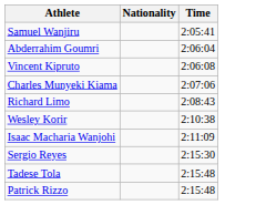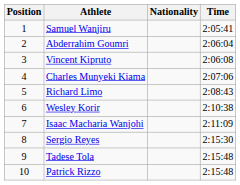+ column: Position | 1 | 2 | 3 | 4 | 5 | 6 | 7 | 8 | 9 | 10
